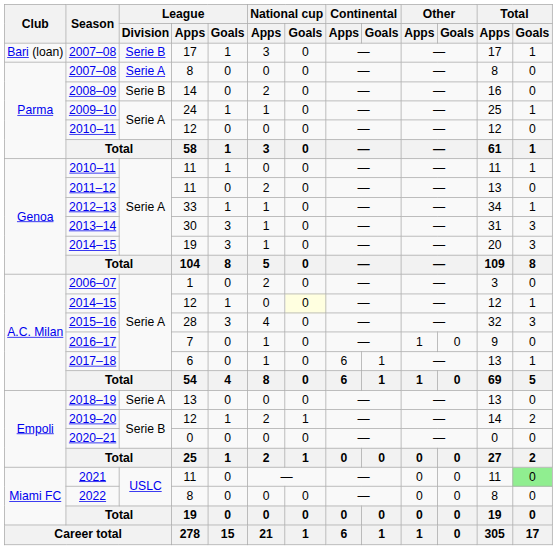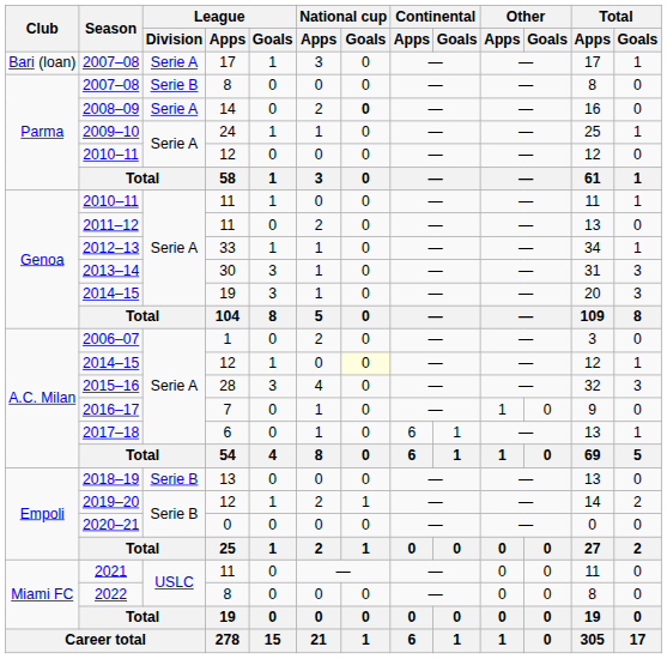2007–08 / 17 | League / Division: Serie B -> Serie A
2007–08 / 8 | League / Division: Serie A -> Serie B
2008–09 | League / Division: Serie B -> Serie A
2008–09 | National cup / Goals: normal -> bold
2018–19 | League / Division: Serie A -> Serie B
2021 | Total / Goals: lightgreen background -> no background
